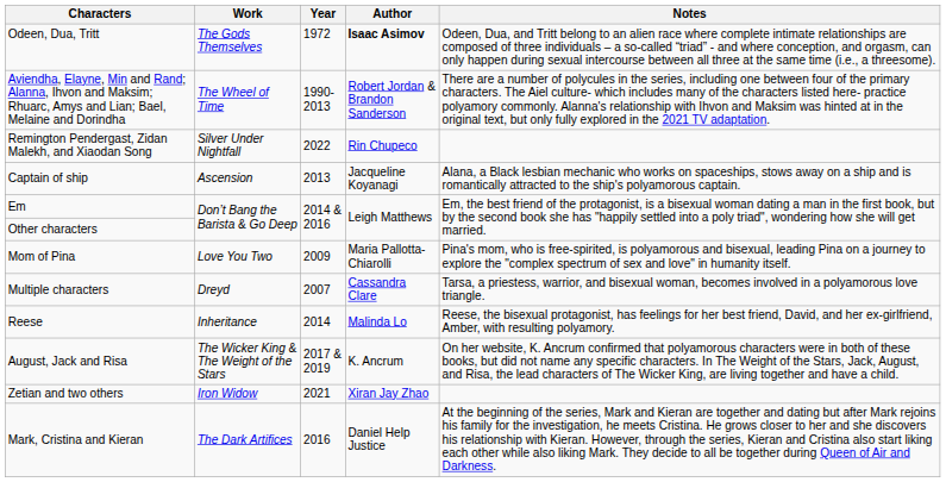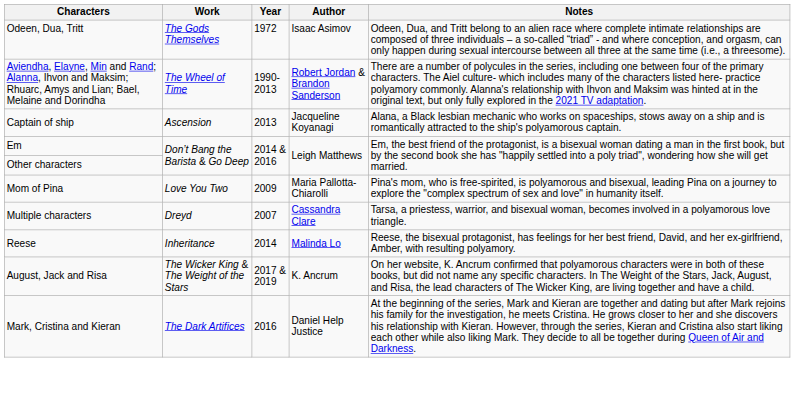Odeen, Dua, Tritt | Author: bold -> normal
- row: Remington Pendergast, Zidan Malekh, and Xiaodan Song | Silver Under Nightfall | 2022 | Rin Chupeco
- row: Zetian and two others | Iron Widow | 2021 | Xiran Jay Zhao
